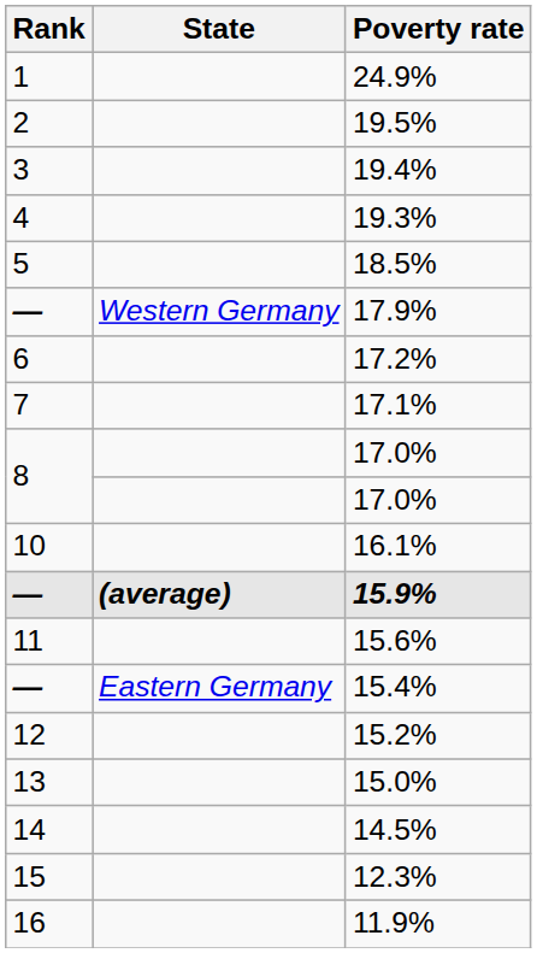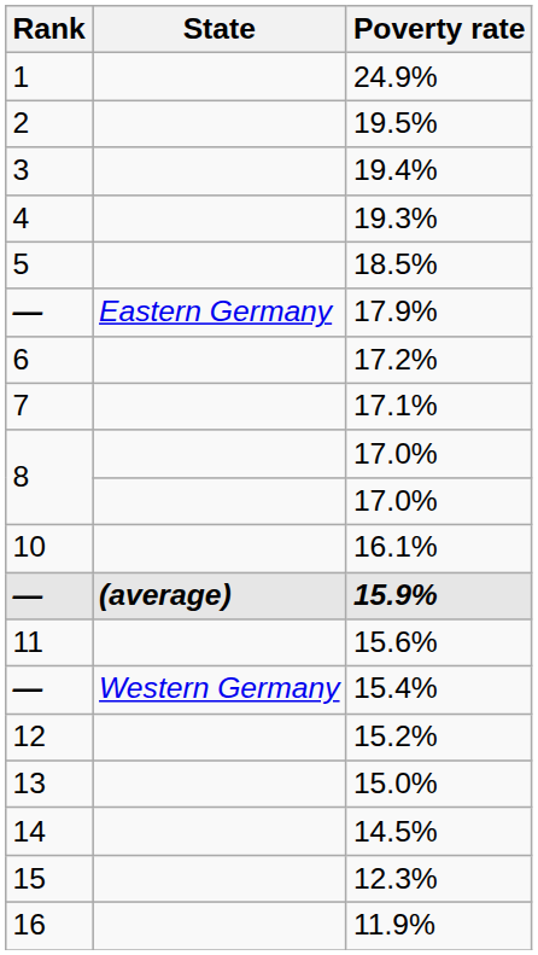17.9% | State: Western Germany -> Eastern Germany
15.4% | State: Eastern Germany -> Western Germany
